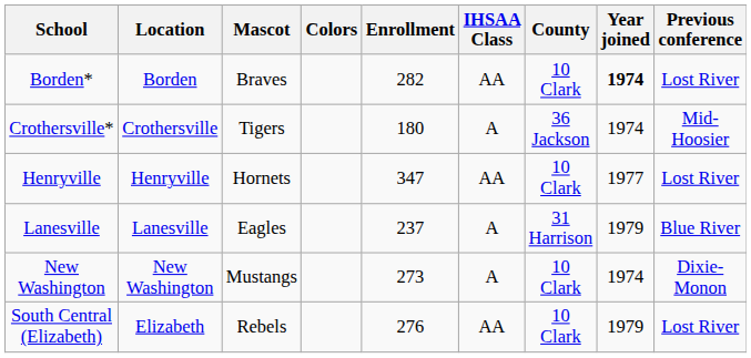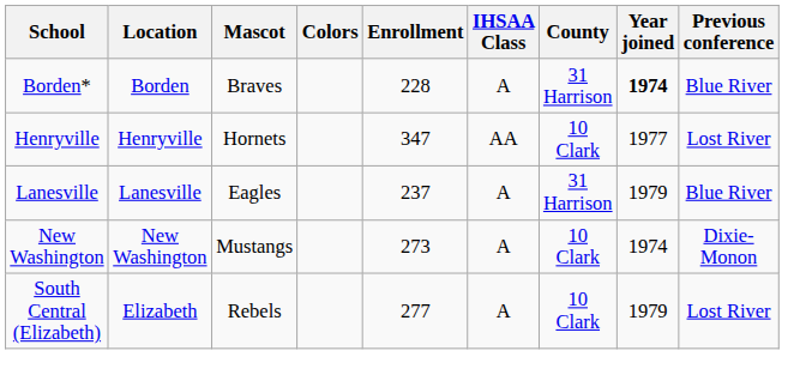Borden* | Enrollment: 282 -> 228
Borden* | IHSAA Class: AA -> A
Borden* | County: 10 Clark -> 31 Harrison
Borden* | Previous conference: Lost River -> Blue River
- row: Crothersville* | Crothersville | Tigers | 180 | A | 36 Jackson | 1974 | Mid-Hoosier
South Central (Elizabeth) | Enrollment: 276 -> 277
South Central (Elizabeth) | IHSAA Class: AA -> A
